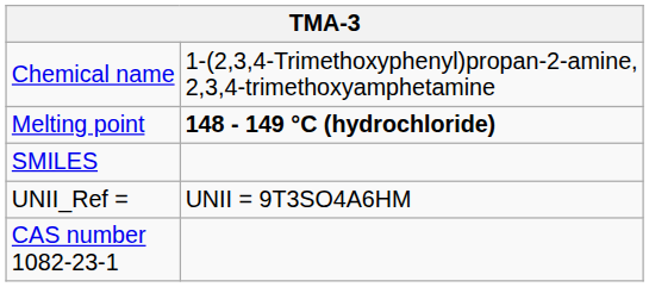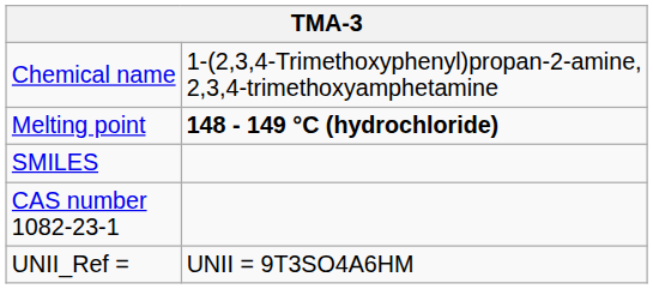rows swapped: CAS number 1082-23-1 <-> UNII_Ref =
